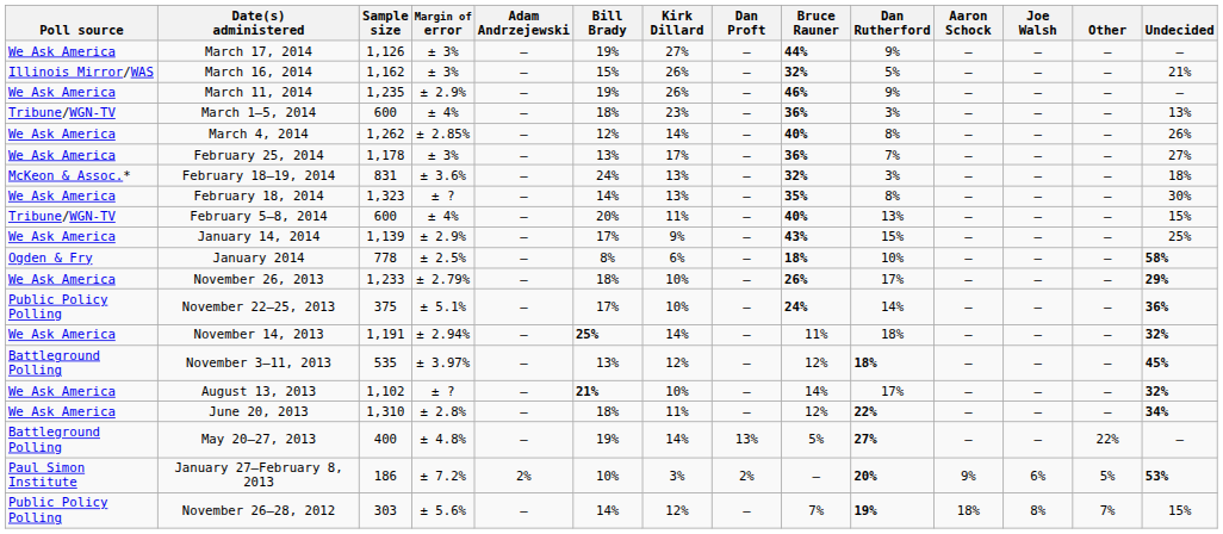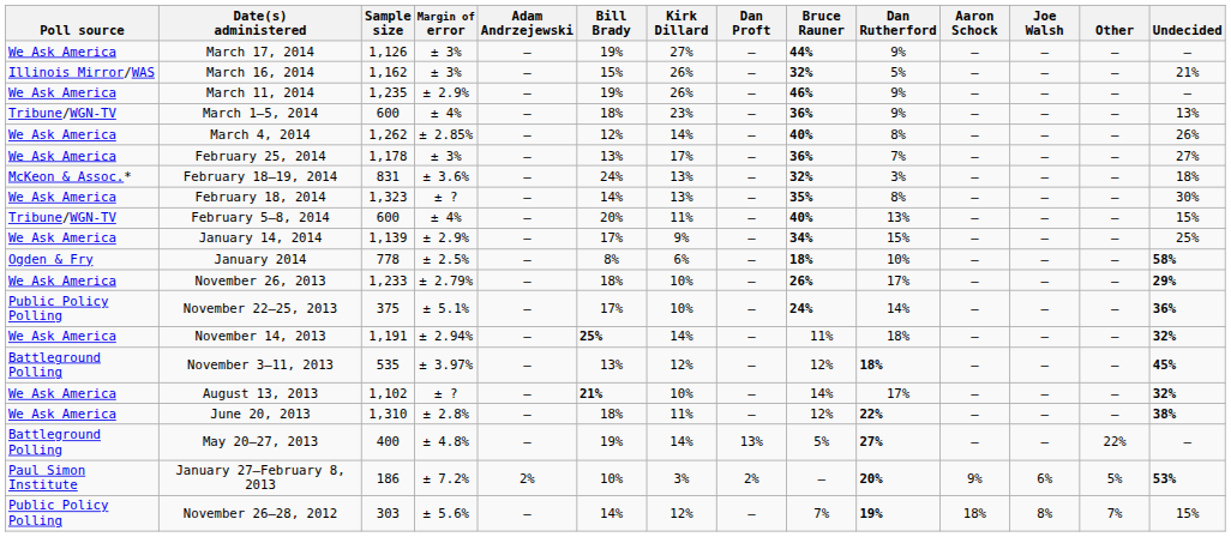March 1–5, 2014 | Dan Rutherford: 3% -> 9%
January 14, 2014 | Bruce Rauner: 43% -> 34%
June 20, 2013 | Undecided: 34% -> 38%
